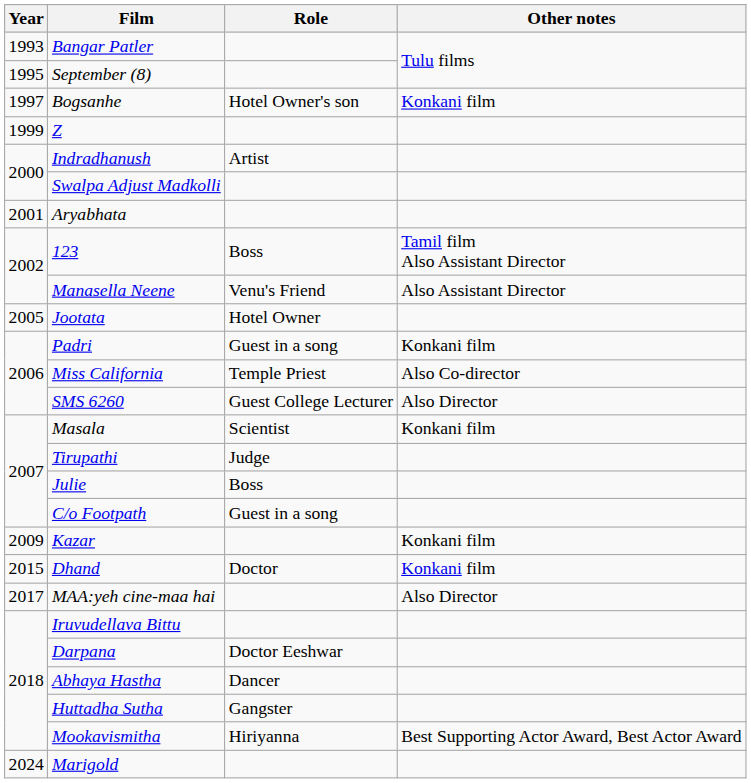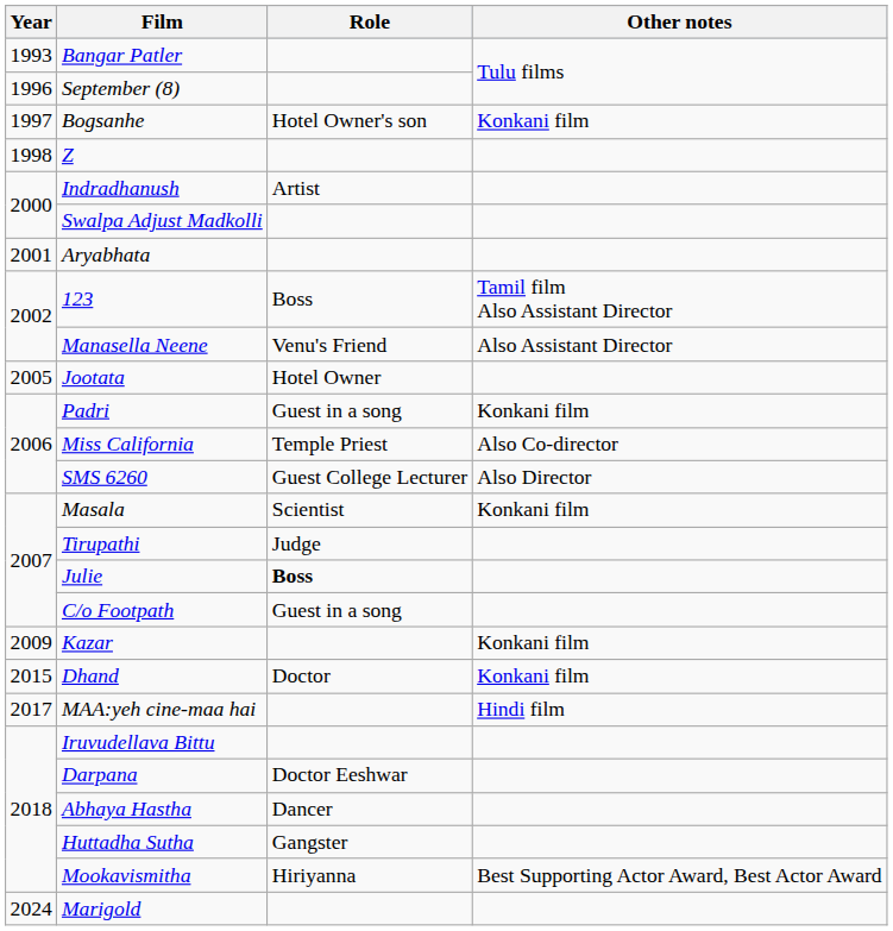September (8) | Year: 1995 -> 1996
Z | Year: 1999 -> 1998
Julie | Role: normal -> bold
MAA:yeh cine-maa hai | Other notes: Also Director -> Hindi film
